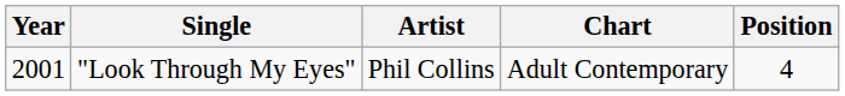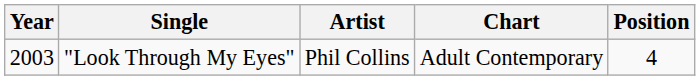"Look Through My Eyes" | Year: 2001 -> 2003
